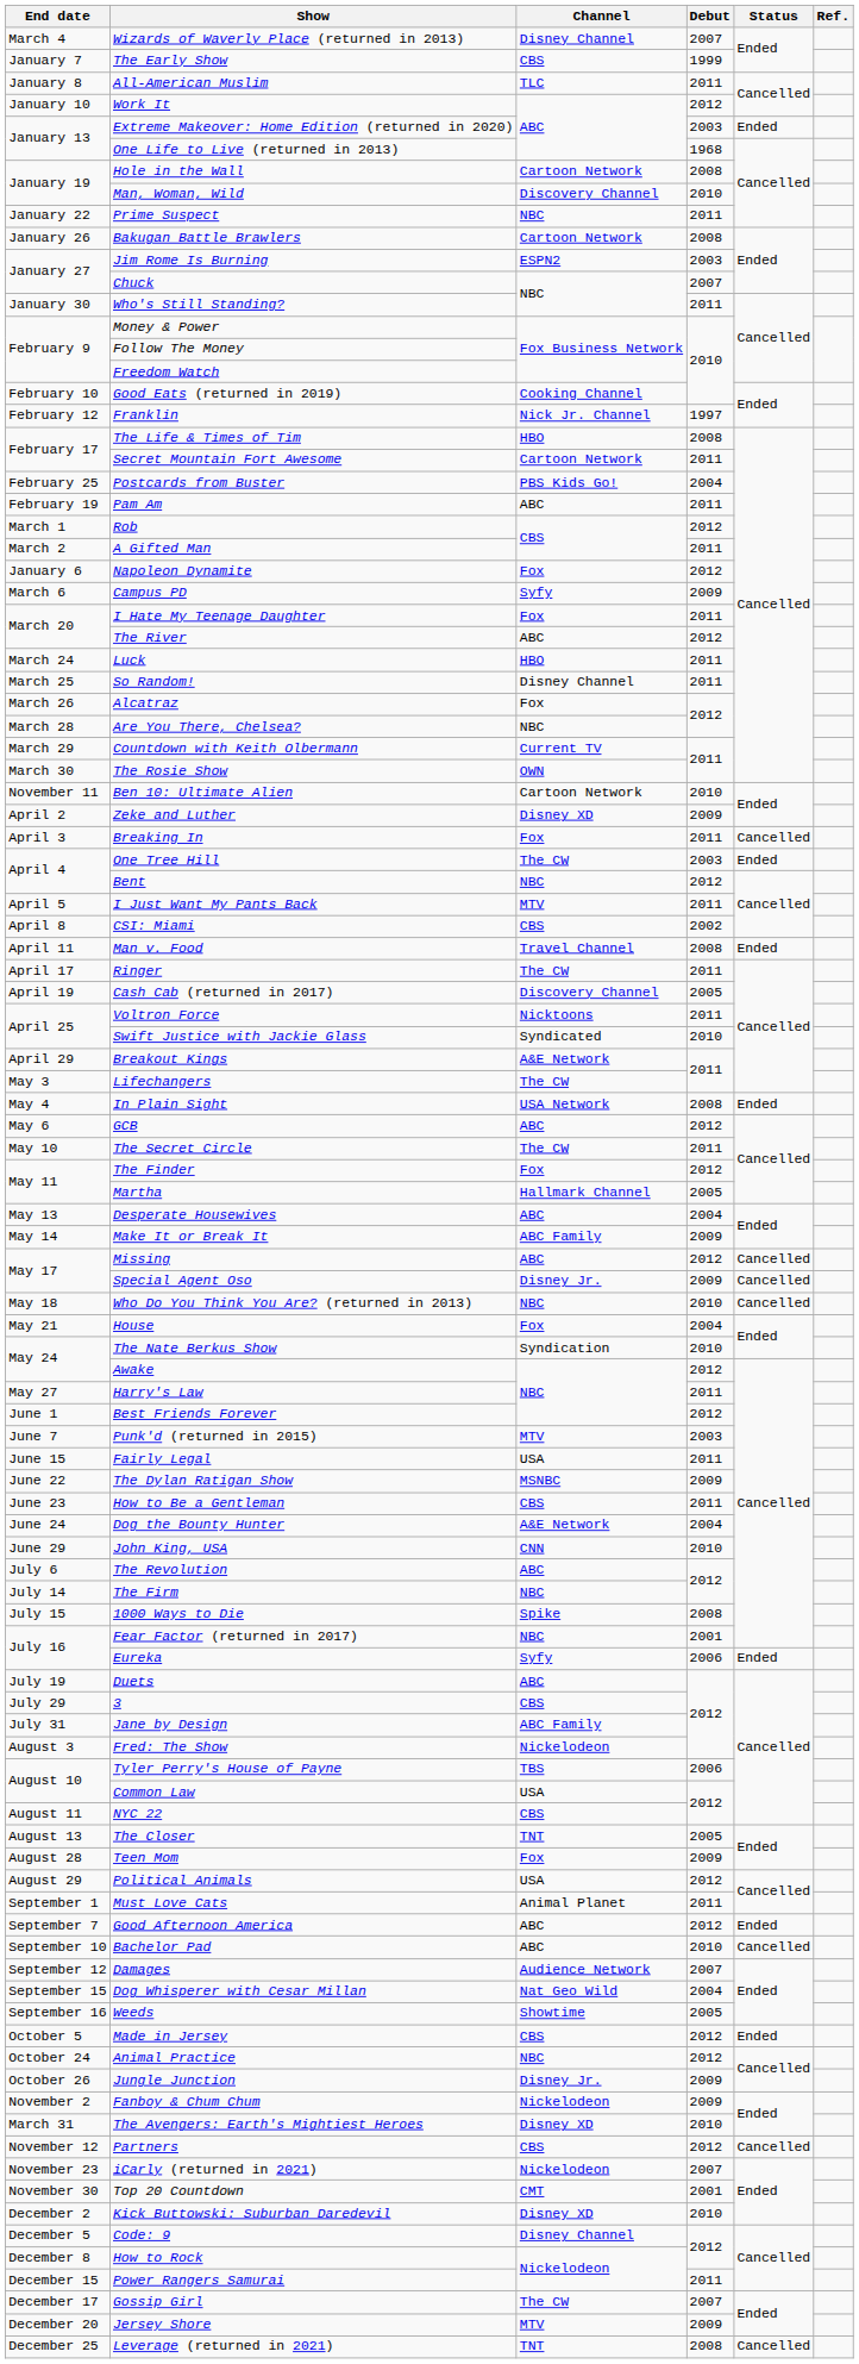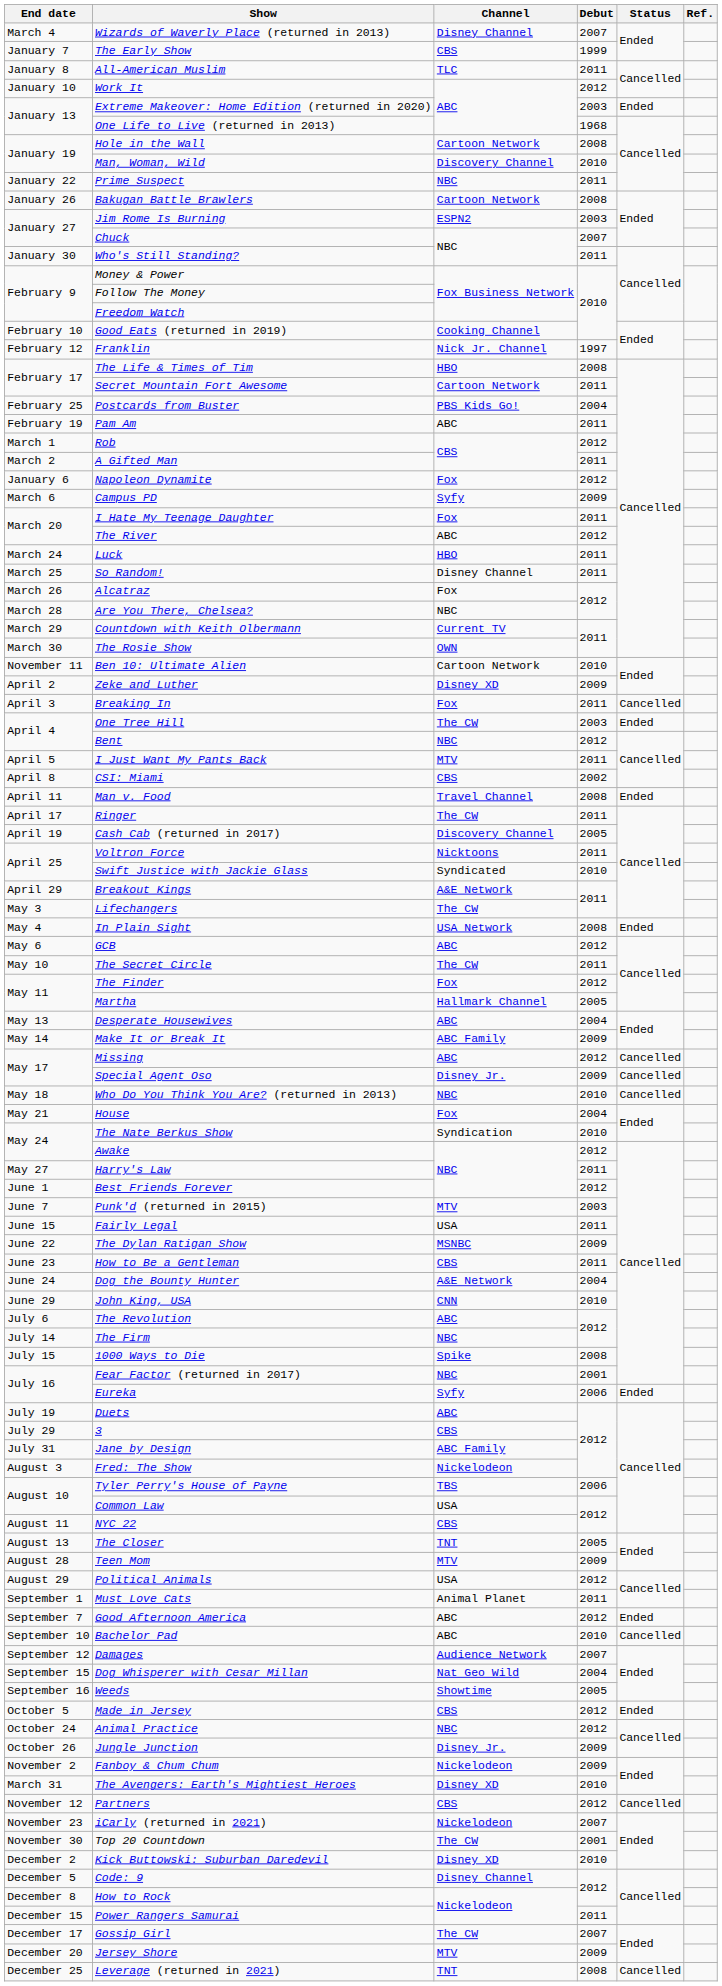Teen Mom | Channel: Fox -> MTV
Top 20 Countdown | Channel: CMT -> The CW
